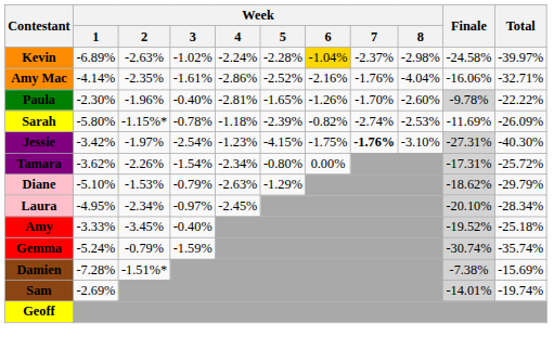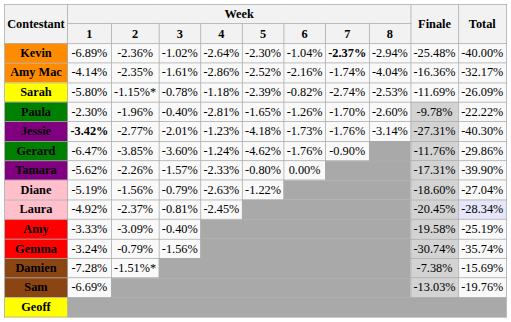Kevin | Week / 2: -2.63% -> -2.36%
Kevin | Week / 4: -2.24% -> -2.64%
Kevin | Week / 5: -2.28% -> -2.30%
Kevin | Week / 6: gold background -> no background
Kevin | Week / 7: normal -> bold
Kevin | Week / 8: -2.98% -> -2.94%
Kevin | Finale: -24.58% -> -25.48%
Kevin | Total: -39.97% -> -40.00%
Amy Mac | Week / 7: -1.76% -> -1.74%
Amy Mac | Finale: -16.06% -> -16.36%
Amy Mac | Total: -32.71% -> -32.17%
rows swapped: Sarah <-> Paula
Jessie | Week / 1: normal -> bold
Jessie | Week / 2: -1.97% -> -2.77%
Jessie | Week / 3: -2.54% -> -2.01%
Jessie | Week / 5: -4.15% -> -4.18%
Jessie | Week / 6: -1.75% -> -1.73%
Jessie | Week / 7: bold -> normal
Jessie | Week / 8: -3.10% -> -3.14%
+ row: Gerard | -6.47% | -3.85% | -3.60% | -1.24% | -4.62% | -1.76% | -0.90% | -11.76% | -29.86%
Tamara | Week / 1: -3.62% -> -5.62%
Tamara | Week / 3: -1.54% -> -1.57%
Tamara | Week / 4: -2.34% -> -2.33%
Tamara | Total: -25.72% -> -39.90%
Diane | Week / 1: -5.10% -> -5.19%
Diane | Week / 2: -1.53% -> -1.56%
Diane | Week / 5: -1.29% -> -1.22%
Diane | Finale: -18.62% -> -18.60%
Diane | Total: -29.79% -> -27.04%
Laura | Week / 1: -4.95% -> -4.92%
Laura | Week / 2: -2.34% -> -2.37%
Laura | Week / 3: -0.97% -> -0.81%
Laura | Finale: -20.10% -> -20.45%
Laura | Total: no background -> lavender background
Amy | Week / 2: -3.45% -> -3.09%
Amy | Finale: -19.52% -> -19.58%
Amy | Total: -25.18% -> -25.19%
Gemma | Week / 1: -5.24% -> -3.24%
Gemma | Week / 3: -1.59% -> -1.56%
Sam | Week / 1: -2.69% -> -6.69%
Sam | Finale: -14.01% -> -13.03%
Sam | Total: -19.74% -> -19.76%
